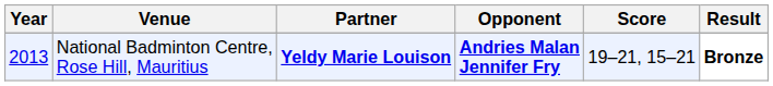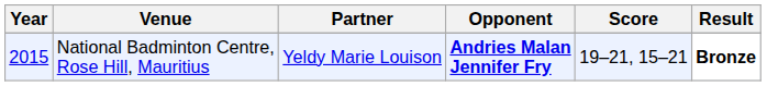National Badminton Centre, Rose Hill, Mauritius | Year: 2013 -> 2015
National Badminton Centre, Rose Hill, Mauritius | Partner: bold -> normal
